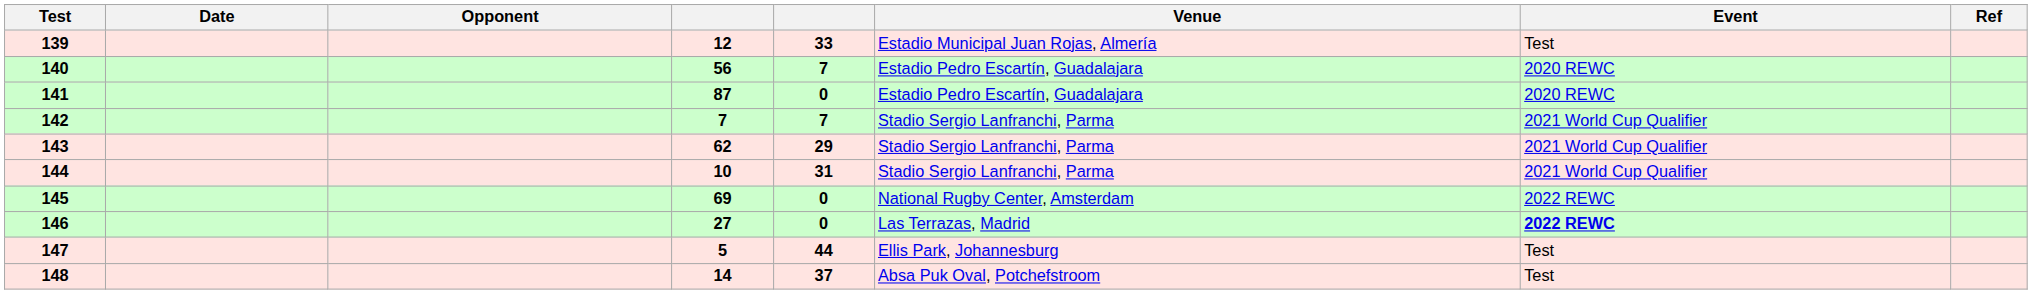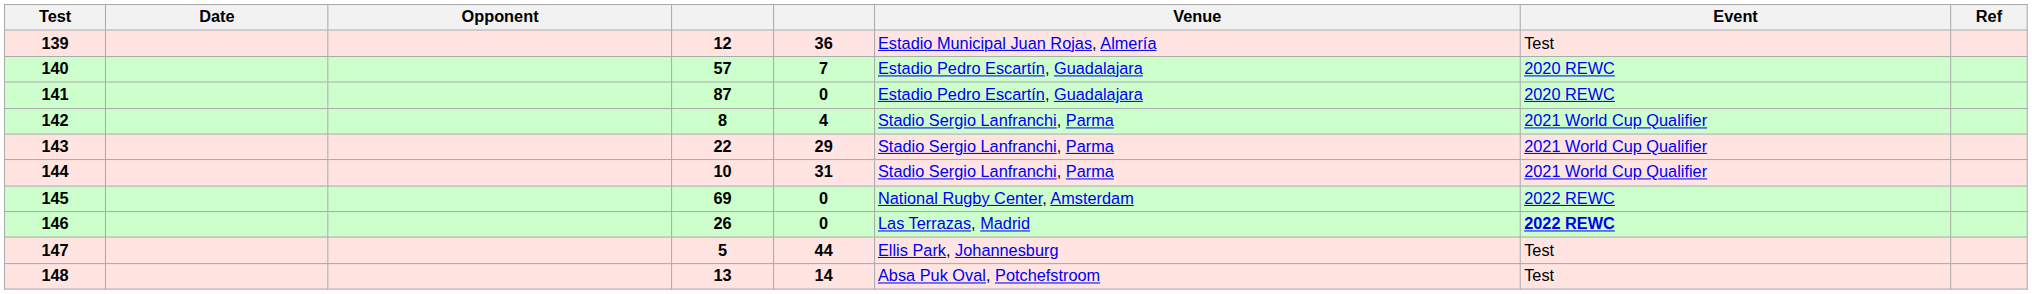139 | column 5: 33 -> 36
140 | column 4: 56 -> 57
142 | column 4: 7 -> 8
142 | column 5: 7 -> 4
143 | column 4: 62 -> 22
146 | column 4: 27 -> 26
148 | column 4: 14 -> 13
148 | column 5: 37 -> 14
